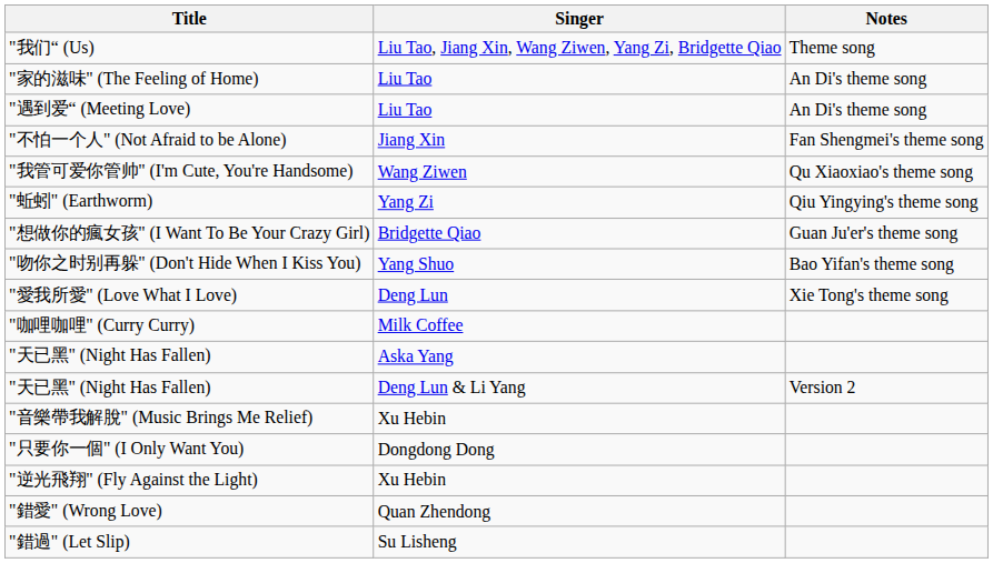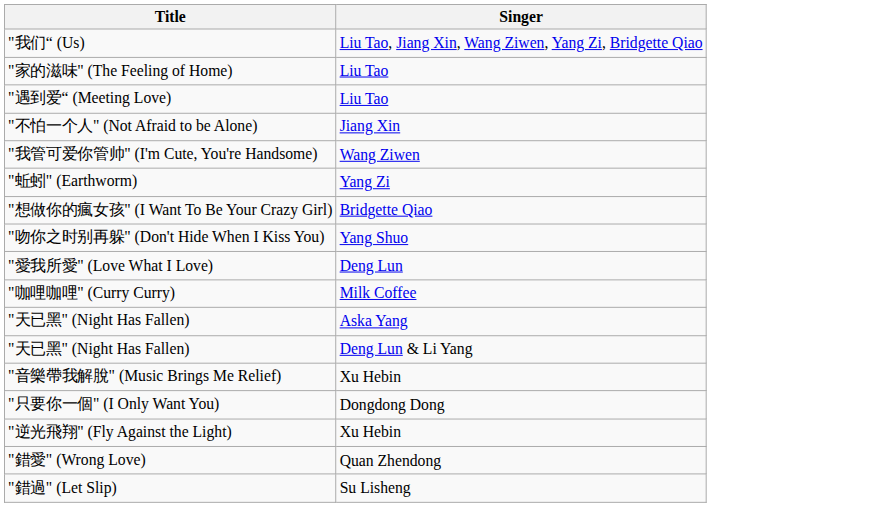- column: Notes | Theme song | An Di's theme song | An Di's theme song | Fan Shengmei's theme song | Qu Xiaoxiao's theme song | Qiu Yingying's theme song | Guan Ju'er's theme song | Bao Yifan's theme song | Xie Tong's theme song | Version 2
